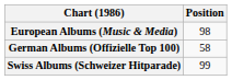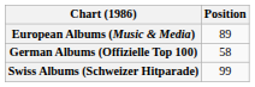European Albums (Music & Media) | Position: 98 -> 89
